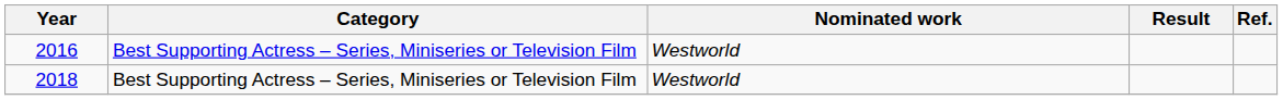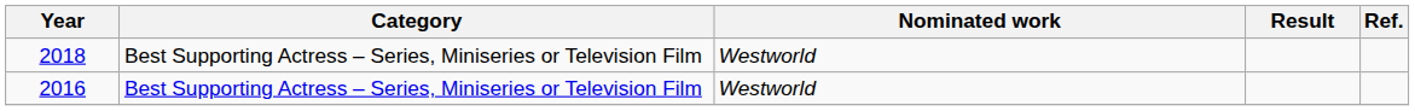rows swapped: 2016 <-> 2018
